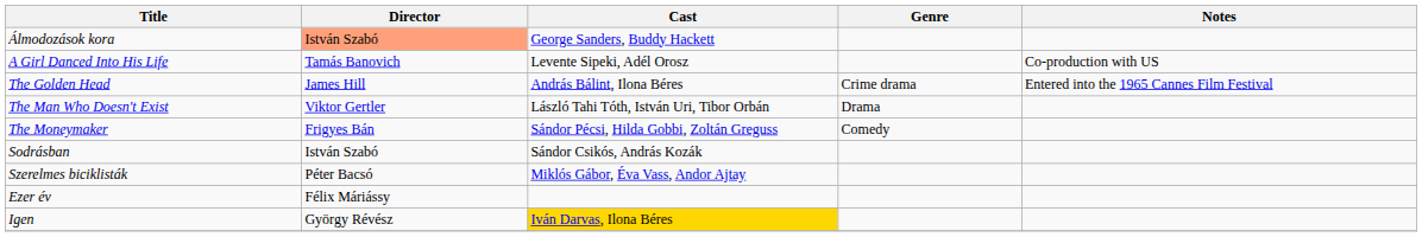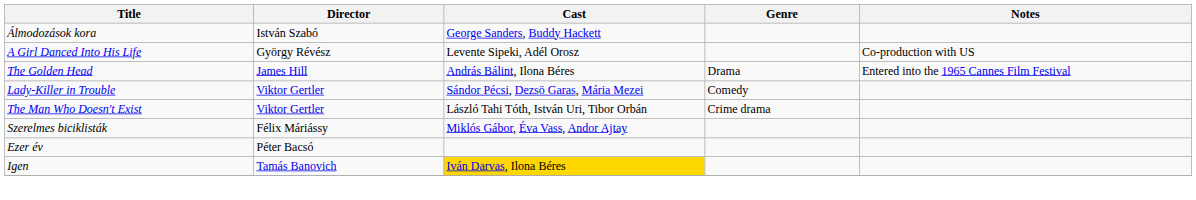Álmodozások kora | Director: lightsalmon background -> no background
A Girl Danced Into His Life | Director: Tamás Banovich -> György Révész
The Golden Head | Genre: Crime drama -> Drama
+ row: Lady-Killer in Trouble | Viktor Gertler | Sándor Pécsi, Dezsö Garas, Mária Mezei | Comedy
The Man Who Doesn't Exist | Genre: Drama -> Crime drama
- row: The Moneymaker | Frigyes Bán | Sándor Pécsi, Hilda Gobbi, Zoltán Greguss | Comedy
- row: Sodrásban | István Szabó | Sándor Csikós, András Kozák
Szerelmes biciklisták | Director: Péter Bacsó -> Félix Máriássy
Ezer év | Director: Félix Máriássy -> Péter Bacsó
Igen | Director: György Révész -> Tamás Banovich
